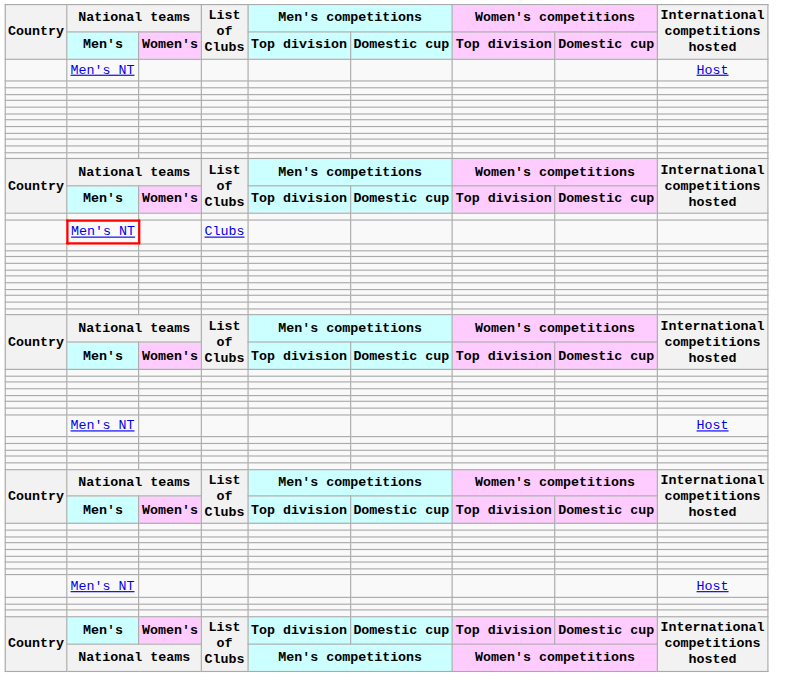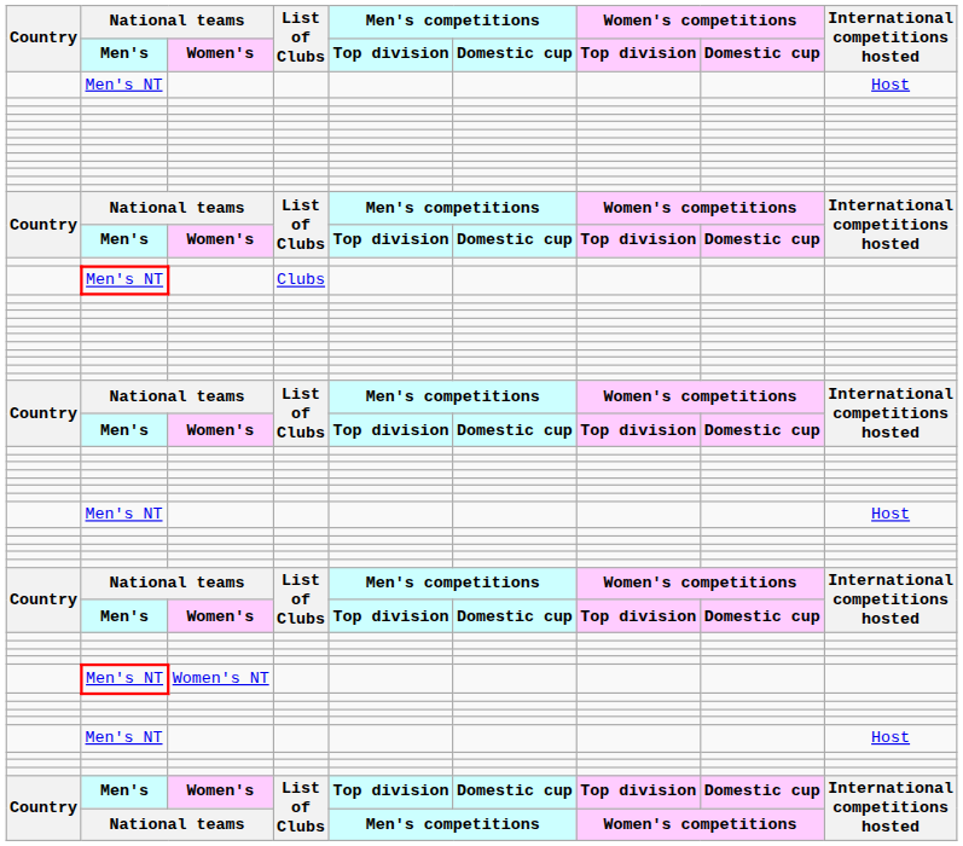+ row: Men's NT | Women's NT
